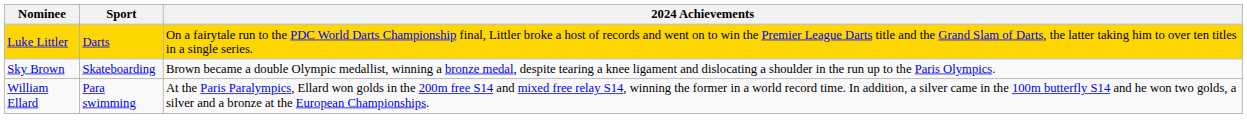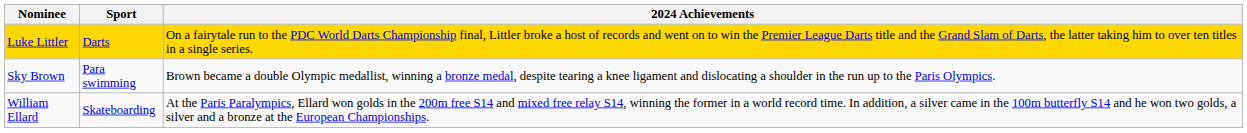Sky Brown | Sport: Skateboarding -> Para swimming
William Ellard | Sport: Para swimming -> Skateboarding
